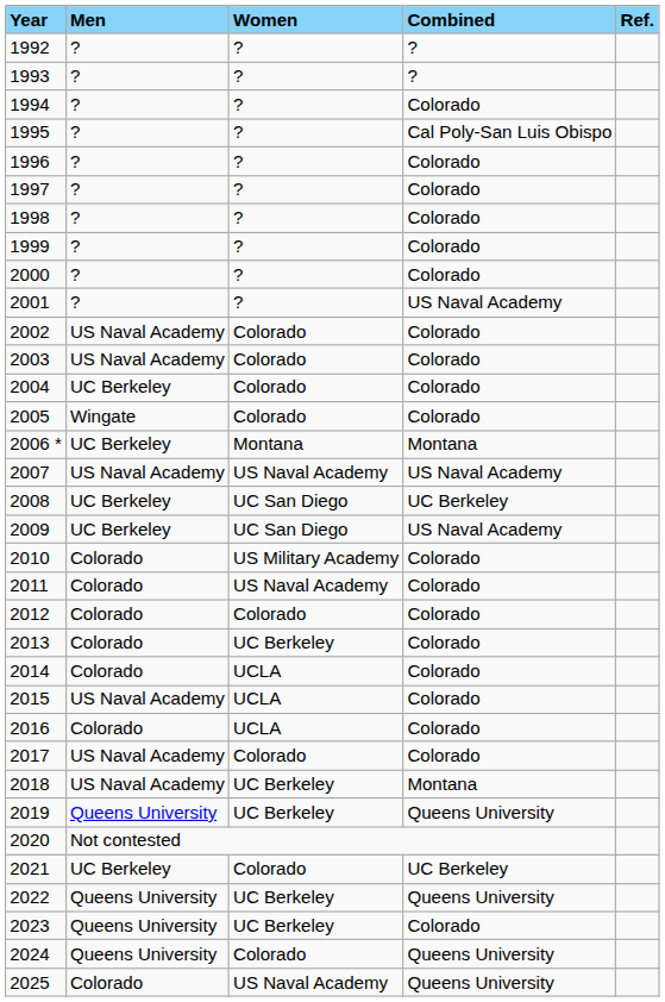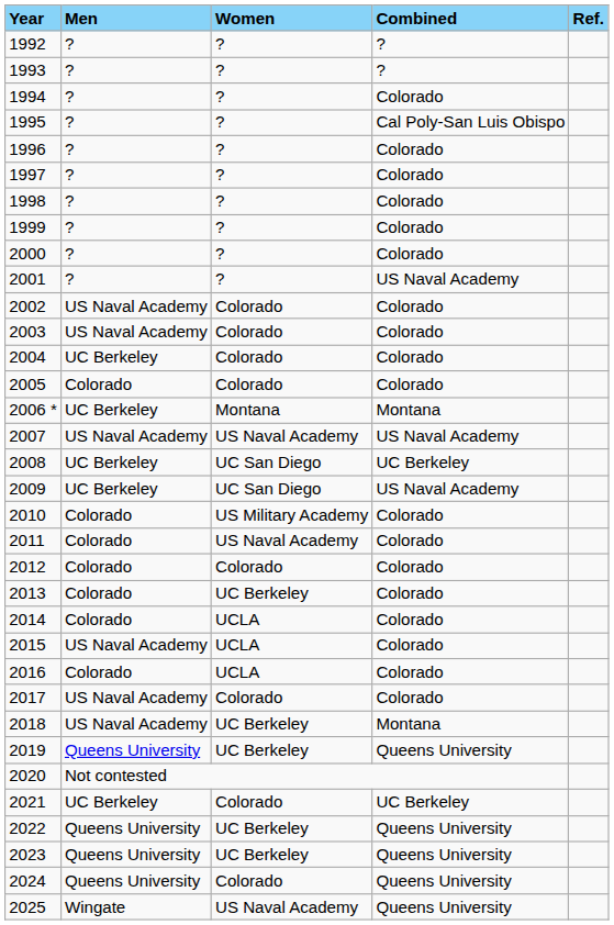2005 | Men: Wingate -> Colorado
2023 | Combined: Colorado -> Queens University
2025 | Men: Colorado -> Wingate
